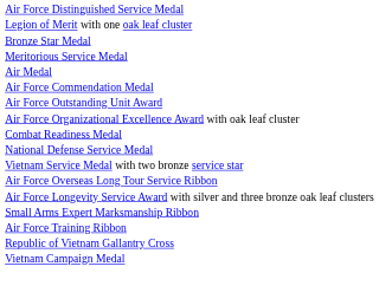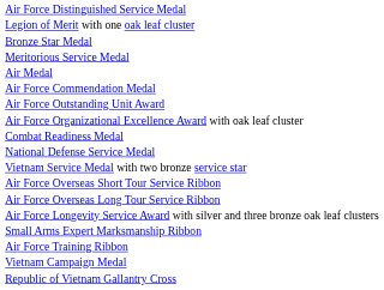+ row: Air Force Overseas Short Tour Service Ribbon
rows swapped: Republic of Vietnam Gallantry Cross <-> Vietnam Campaign Medal
